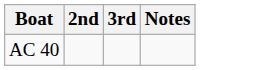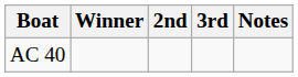+ column: Winner
